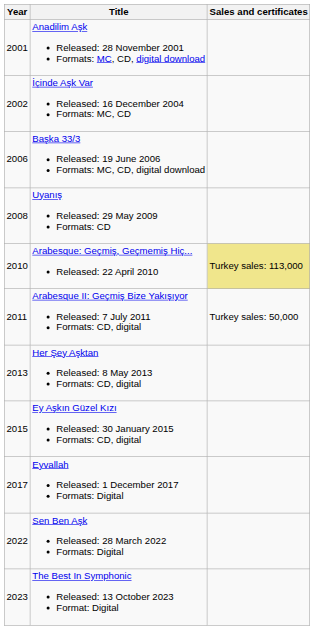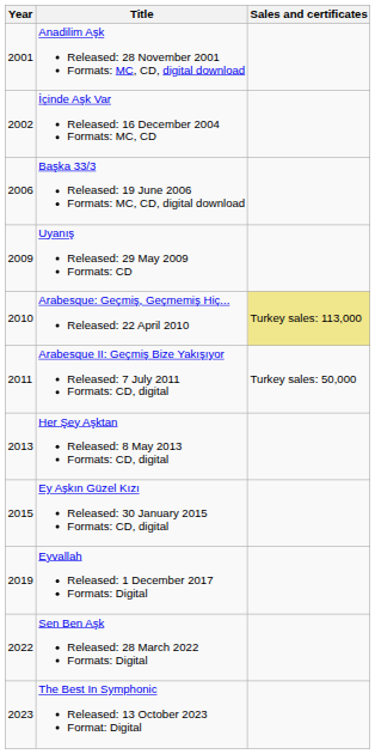Uyanış Released: 29 May 2009 Formats: CD | Year: 2008 -> 2009
Eyvallah Released: 1 December 2017 Formats: Digital | Year: 2017 -> 2019
